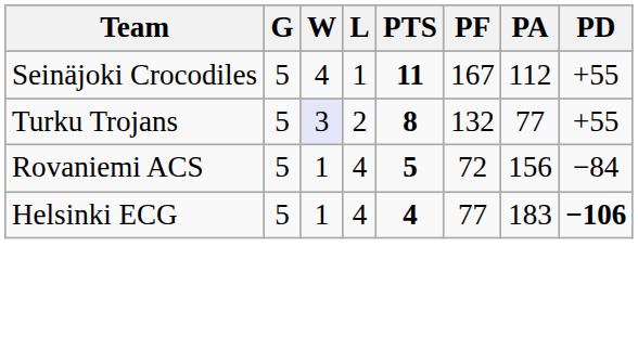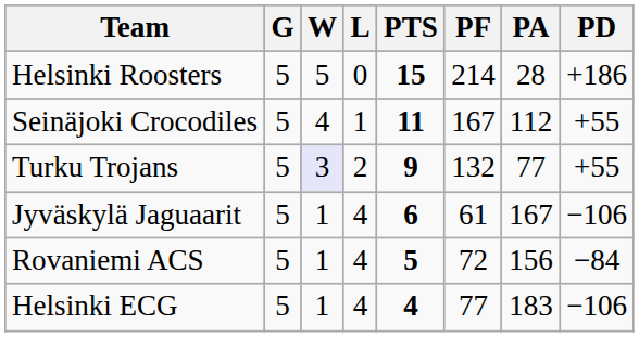+ row: Helsinki Roosters | 5 | 5 | 0 | 15 | 214 | 28 | +186
Turku Trojans | PTS: 8 -> 9
+ row: Jyväskylä Jaguaarit | 5 | 1 | 4 | 6 | 61 | 167 | −106
Helsinki ECG | PD: bold -> normal
